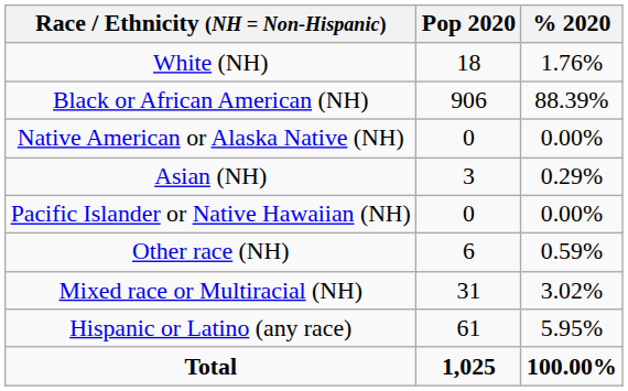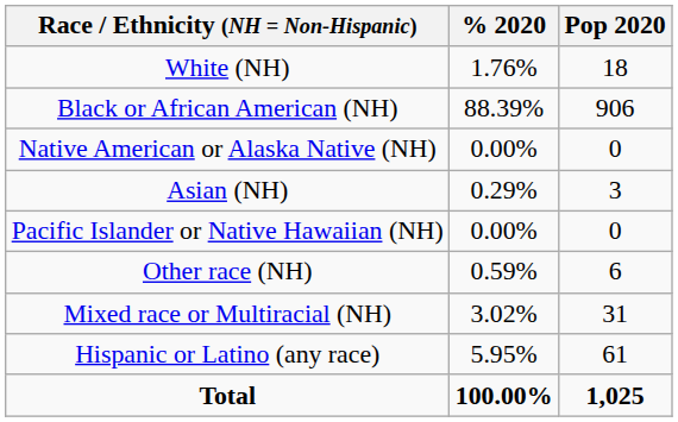columns swapped: Pop 2020 <-> % 2020
